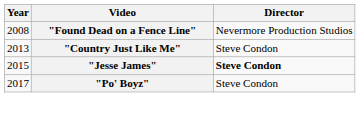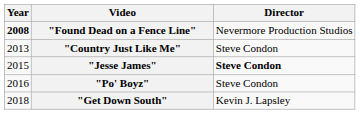"Found Dead on a Fence Line" | Year: normal -> bold
"Po' Boyz" | Year: 2017 -> 2016
+ row: 2018 | "Get Down South" | Kevin J. Lapsley
